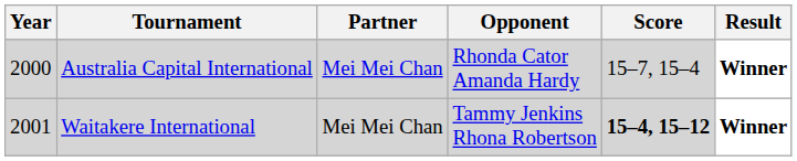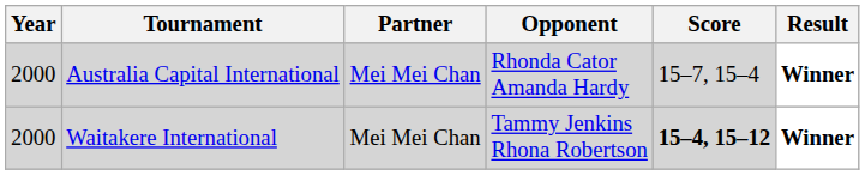Waitakere International | Year: 2001 -> 2000
